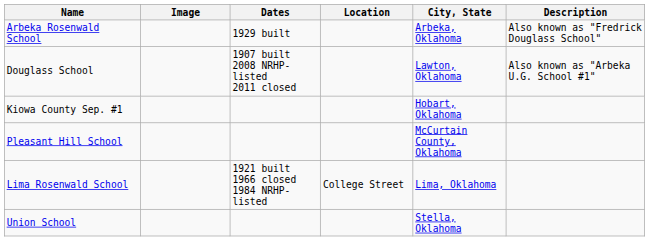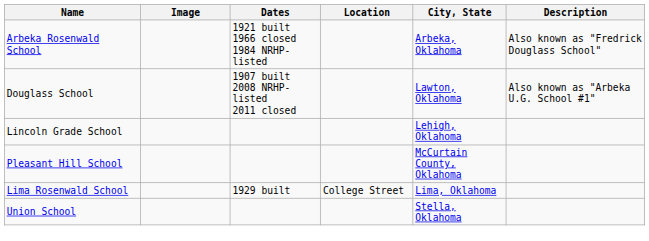Arbeka Rosenwald School | Dates: 1929 built -> 1921 built 1966 closed 1984 NRHP-listed
- row: Kiowa County Sep. #1 | Hobart, Oklahoma
+ row: Lincoln Grade School | Lehigh, Oklahoma
Lima Rosenwald School | Dates: 1921 built 1966 closed 1984 NRHP-listed -> 1929 built
